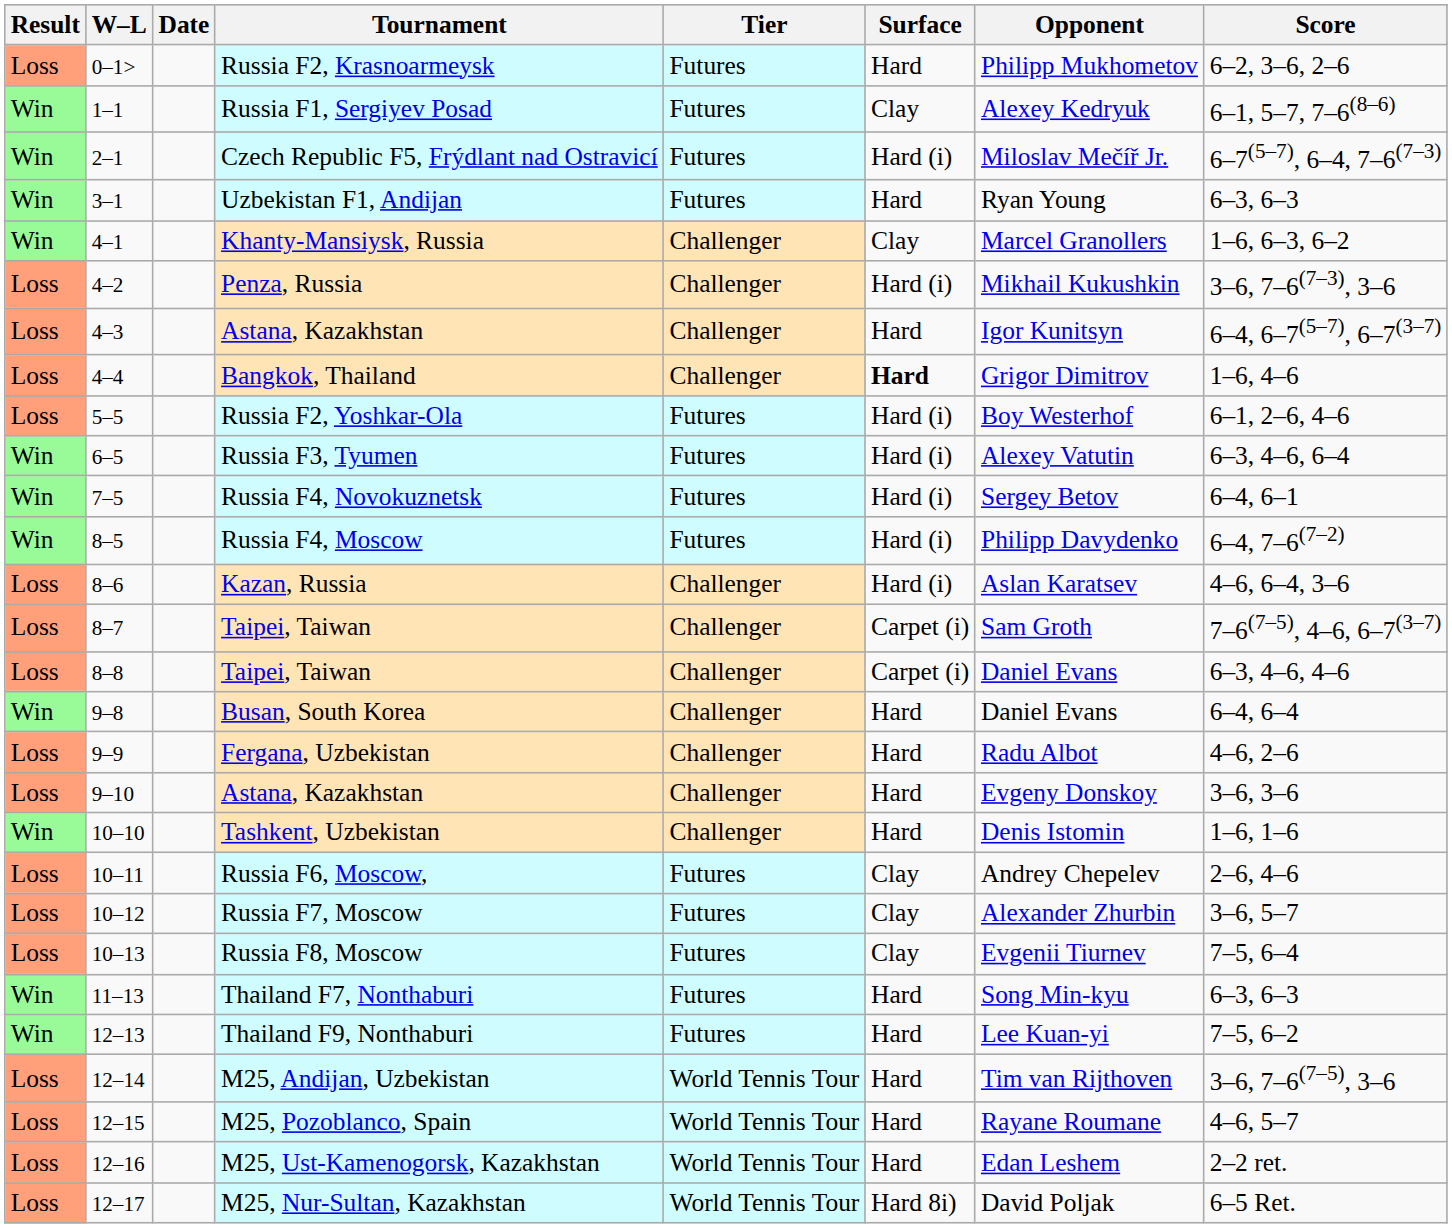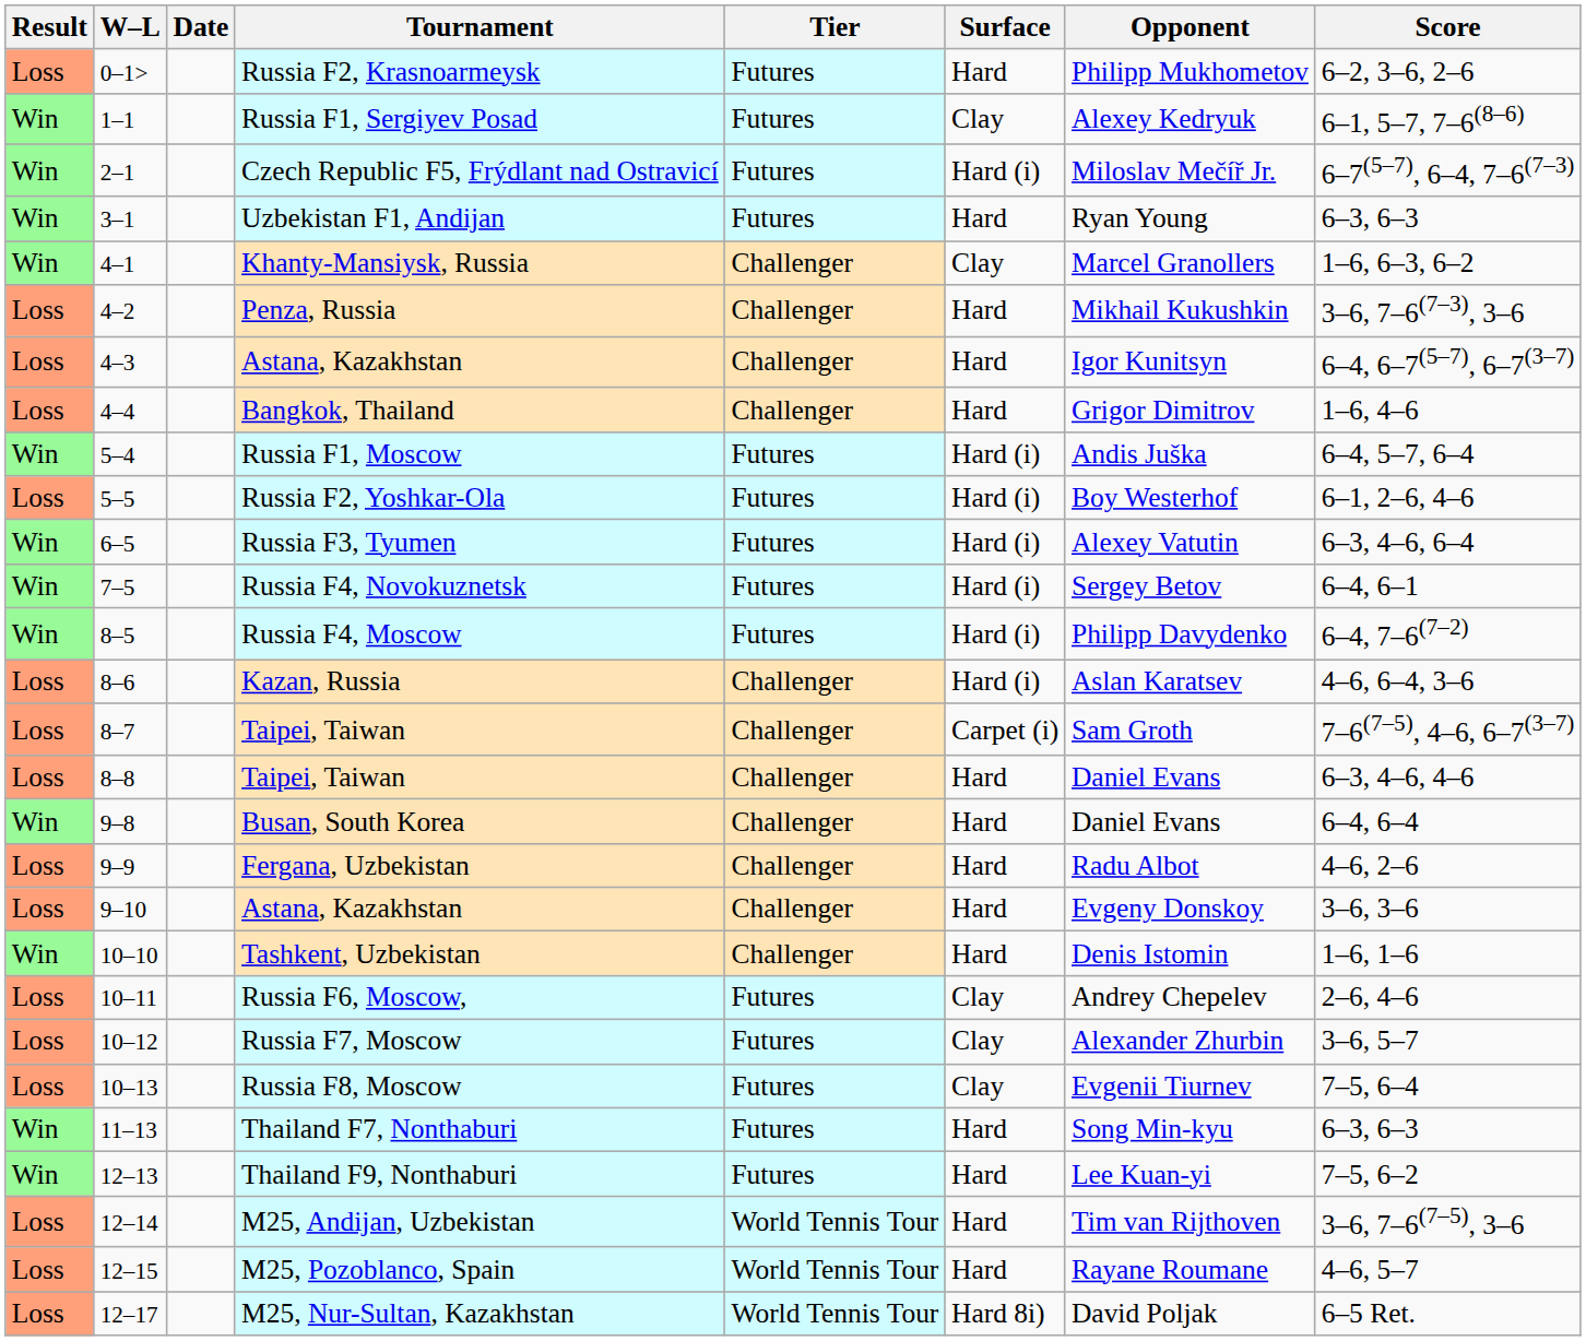Penza, Russia | Surface: Hard (i) -> Hard
Bangkok, Thailand | Surface: bold -> normal
+ row: Win | 5–4 | Russia F1, Moscow | Futures | Hard (i) | Andis Juška | 6–4, 5–7, 6–4
8–8 / Taipei, Taiwan | Surface: Carpet (i) -> Hard
- row: Loss | 12–16 | M25, Ust-Kamenogorsk, Kazakhstan | World Tennis Tour | Hard | Edan Leshem | 2–2 ret.
